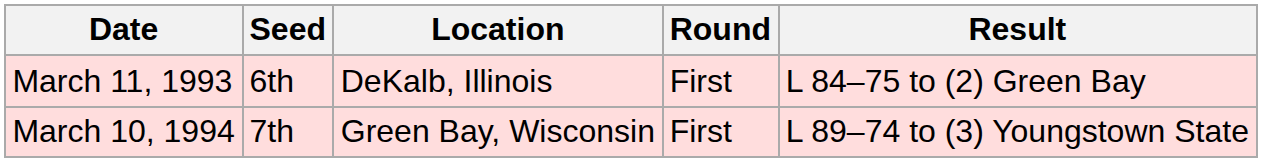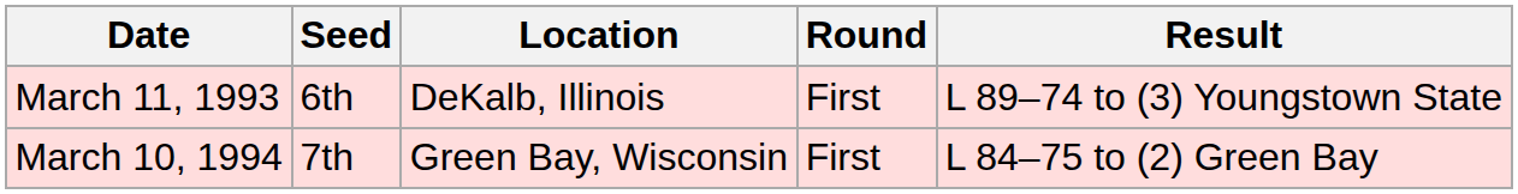March 11, 1993 | Result: L 84–75 to (2) Green Bay -> L 89–74 to (3) Youngstown State
March 10, 1994 | Result: L 89–74 to (3) Youngstown State -> L 84–75 to (2) Green Bay
